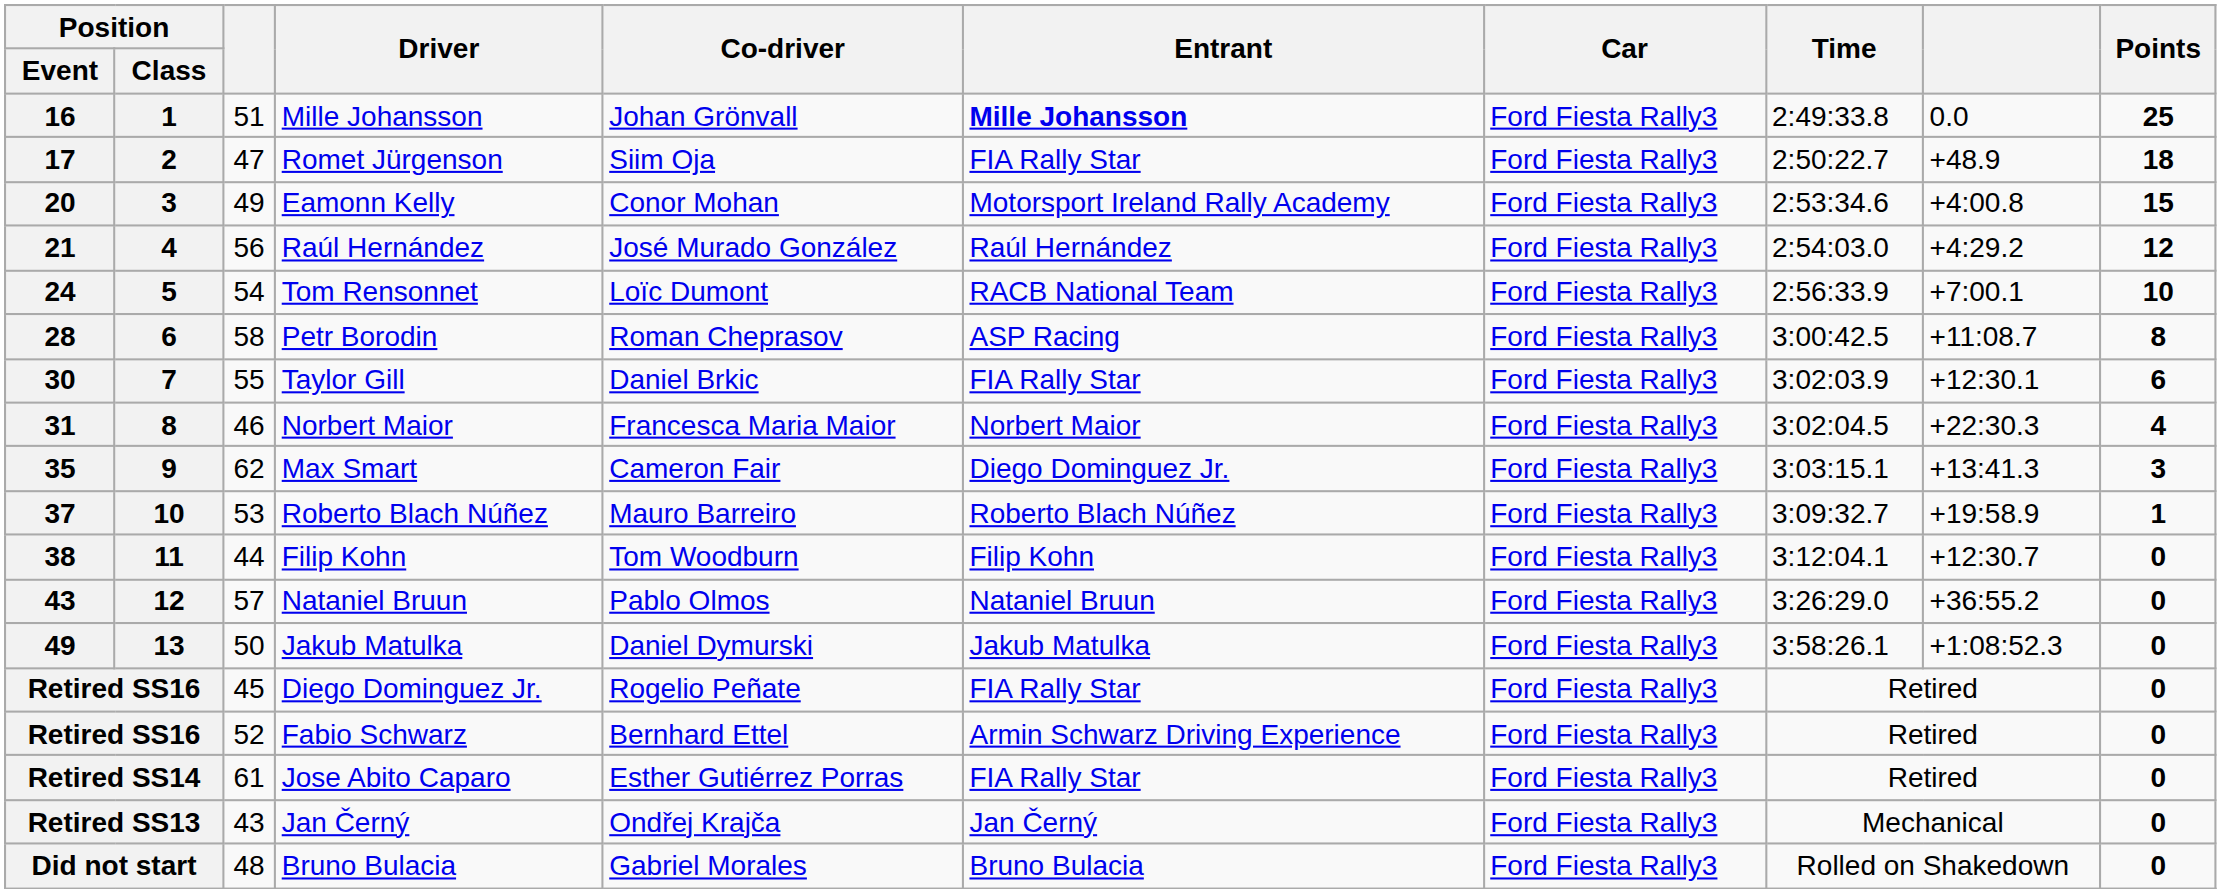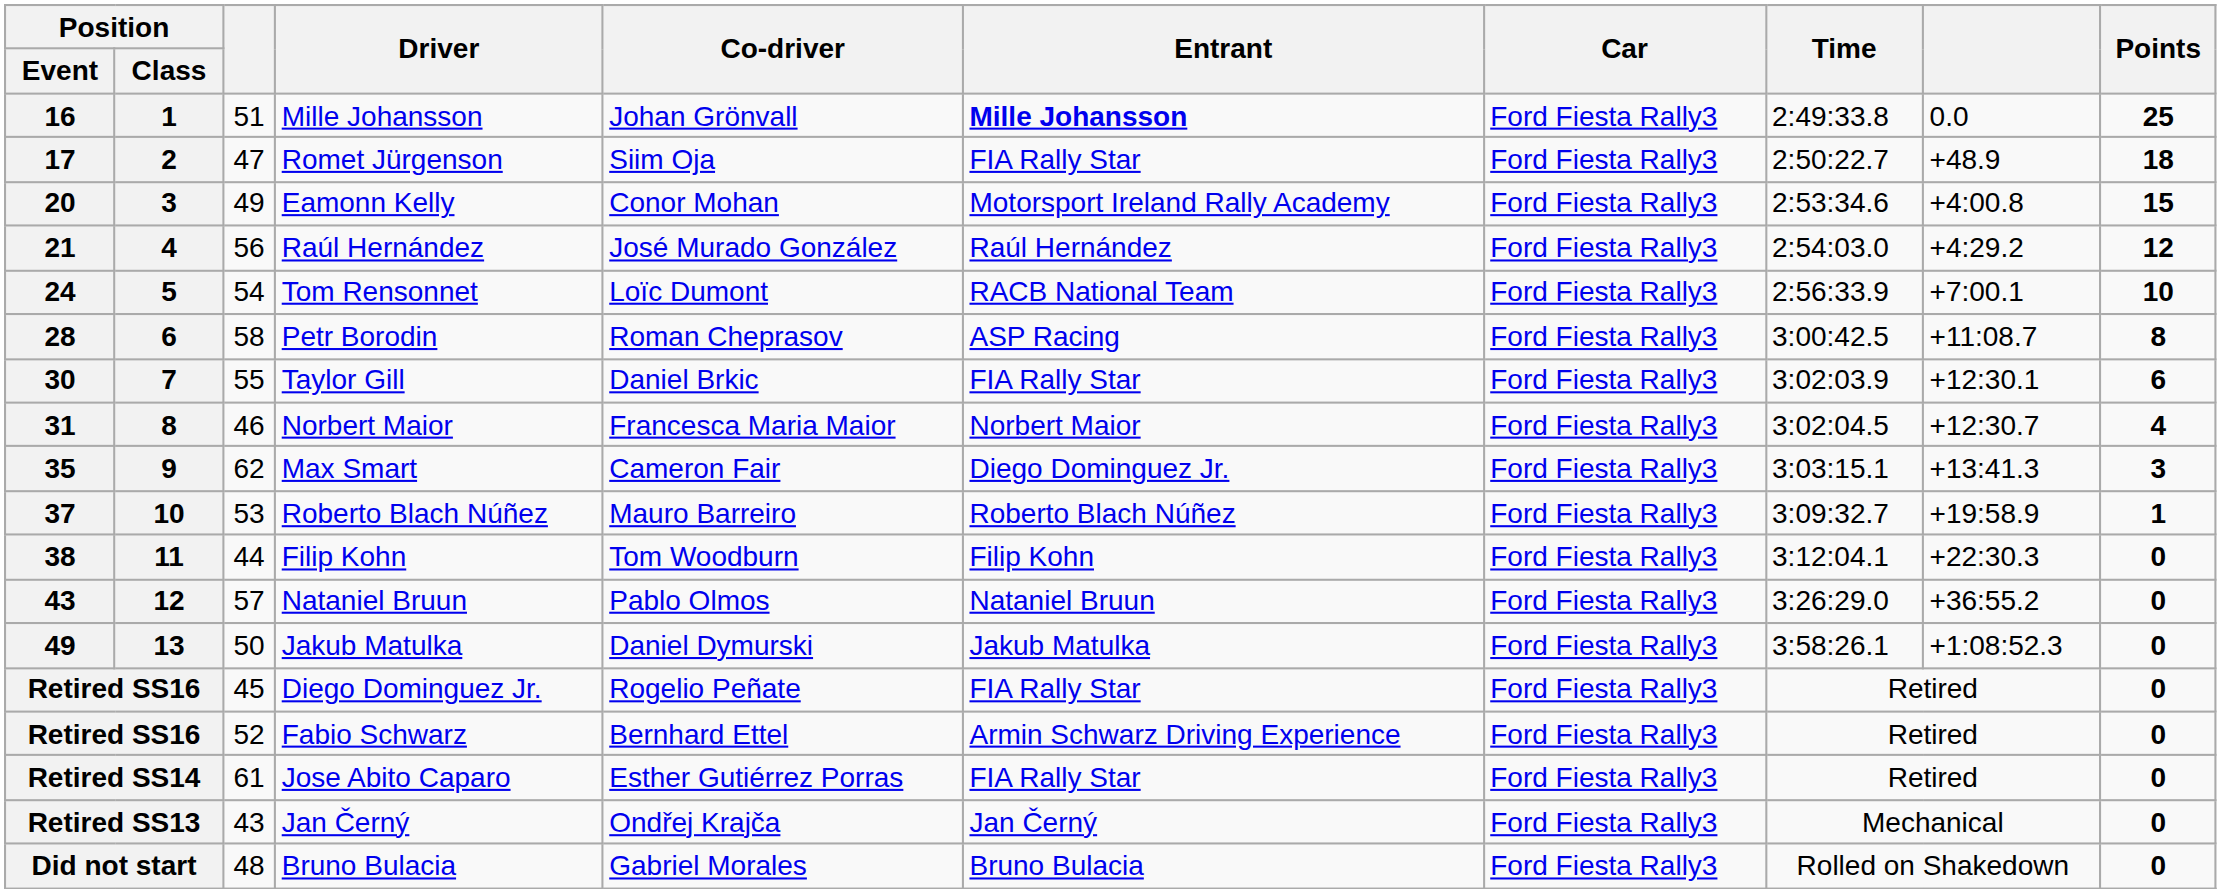31 | column 9: +22:30.3 -> +12:30.7
38 | column 9: +12:30.7 -> +22:30.3
